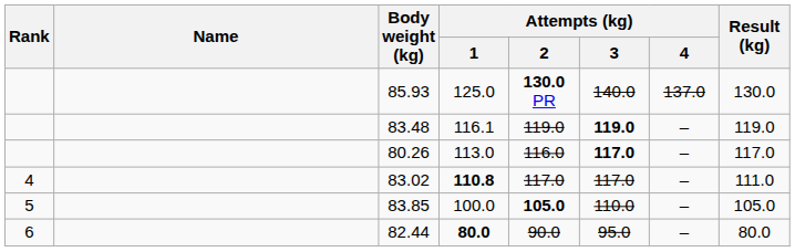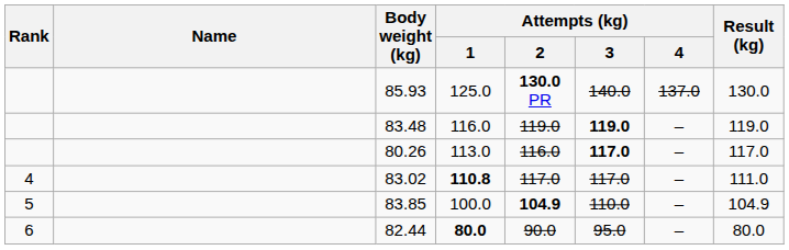83.48 | Attempts (kg) / 1: 116.1 -> 116.0
83.85 | Attempts (kg) / 2: 105.0 -> 104.9
83.85 | Result (kg): 105.0 -> 104.9
